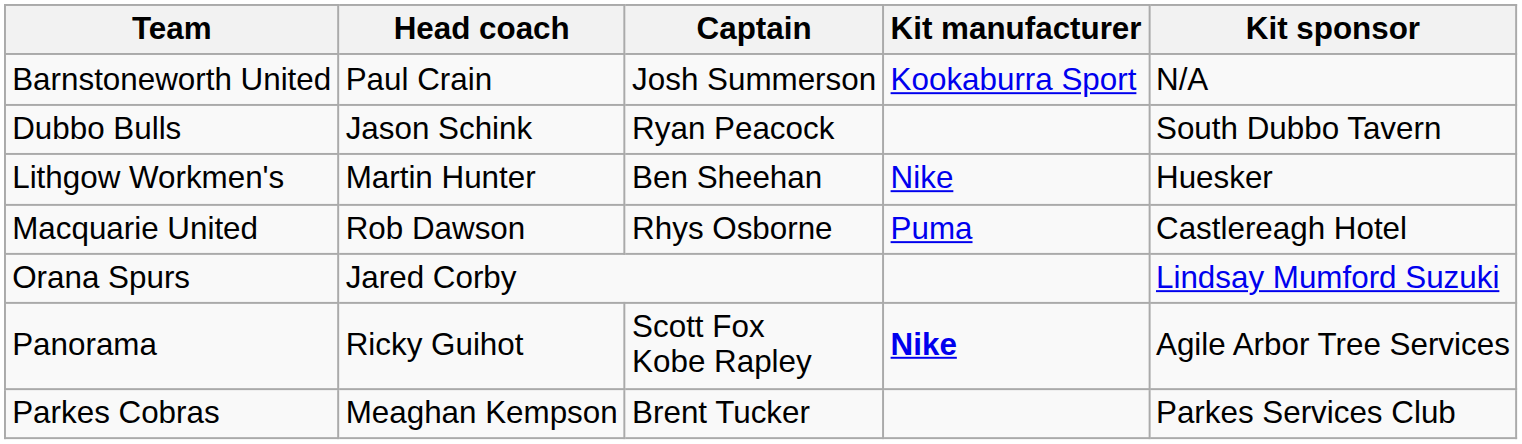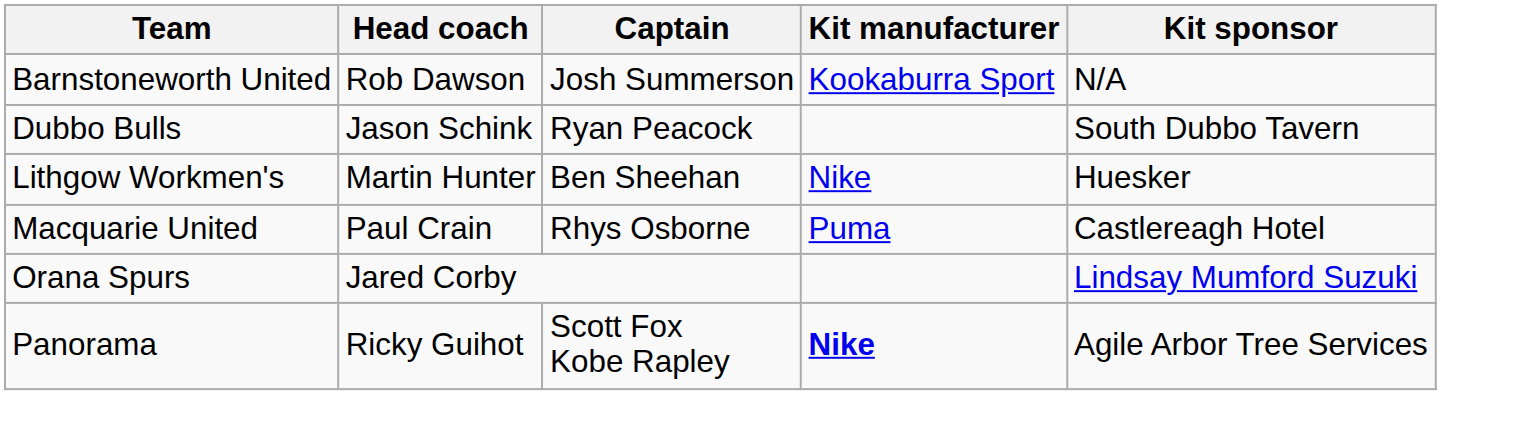Barnstoneworth United | Head coach: Paul Crain -> Rob Dawson
Macquarie United | Head coach: Rob Dawson -> Paul Crain
- row: Parkes Cobras | Meaghan Kempson | Brent Tucker | Parkes Services Club
